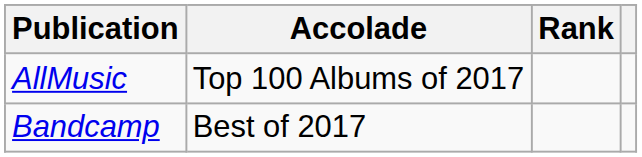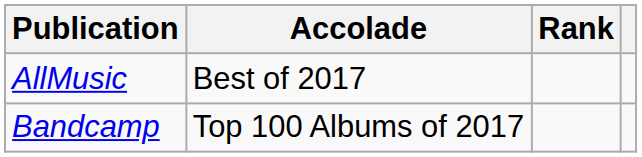AllMusic | Accolade: Top 100 Albums of 2017 -> Best of 2017
Bandcamp | Accolade: Best of 2017 -> Top 100 Albums of 2017
